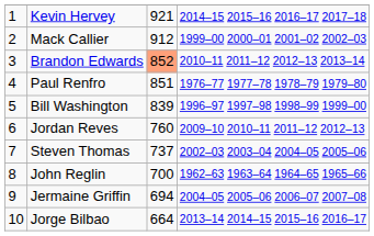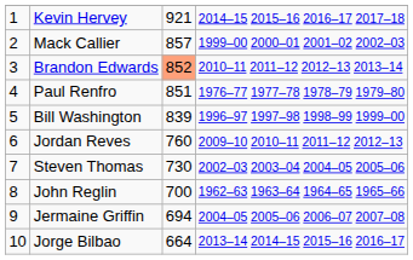Mack Callier | column 3: 912 -> 857
Steven Thomas | column 3: 737 -> 730
